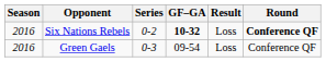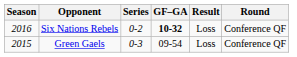Six Nations Rebels | Round: bold -> normal
Green Gaels | Season: 2016 -> 2015
